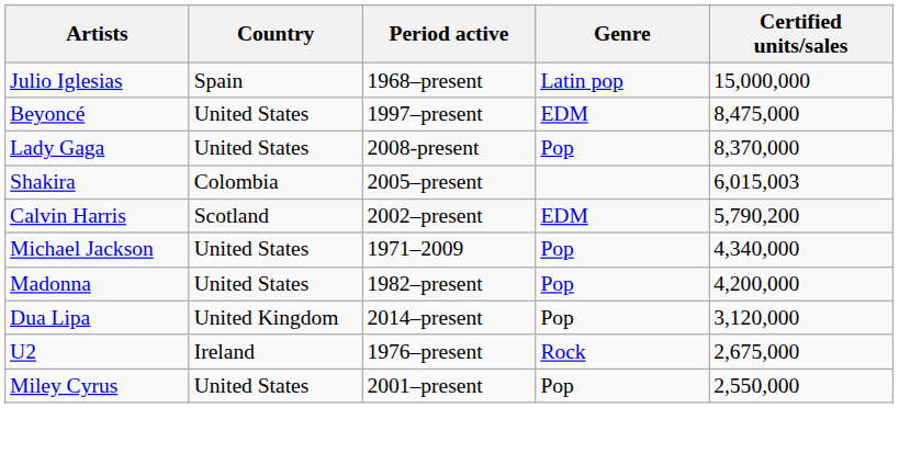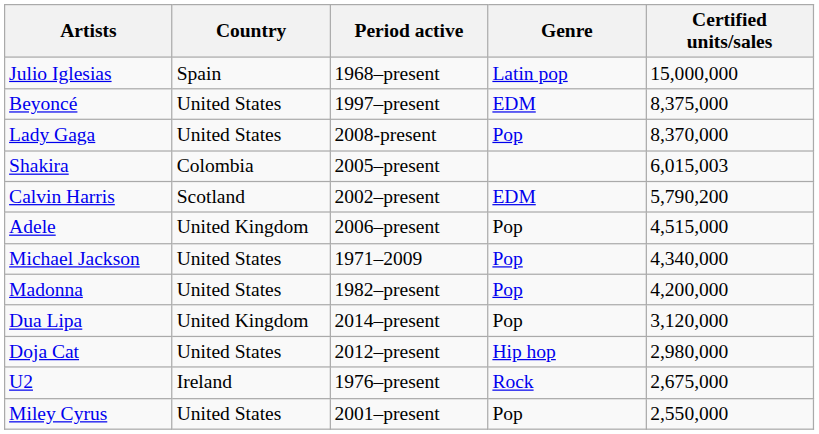Beyoncé | Certified units/sales: 8,475,000 -> 8,375,000
+ row: Adele | United Kingdom | 2006–present | Pop | 4,515,000
+ row: Doja Cat | United States | 2012–present | Hip hop | 2,980,000
